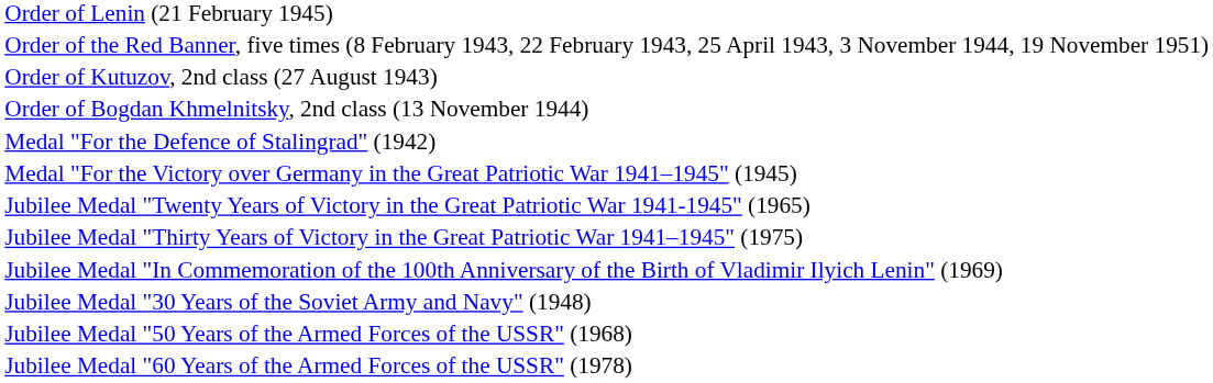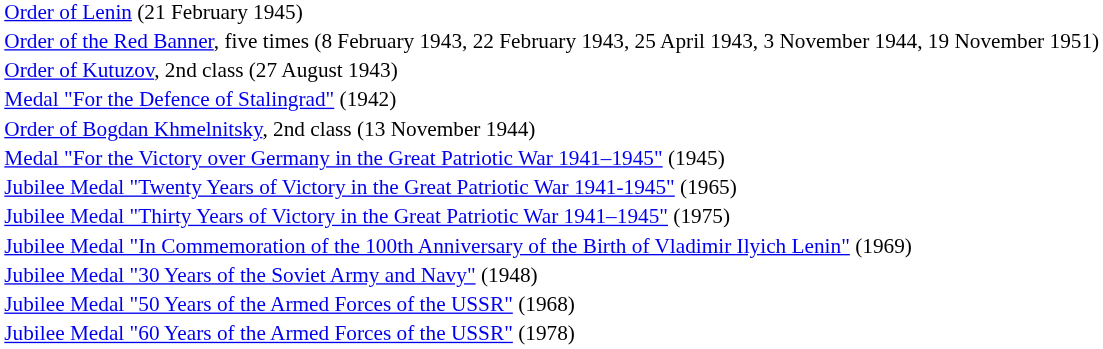rows swapped: Order of Bogdan Khmelnitsky, 2nd class (13 November 1944) <-> Medal "For the Defence of Stalingrad" (1942)
